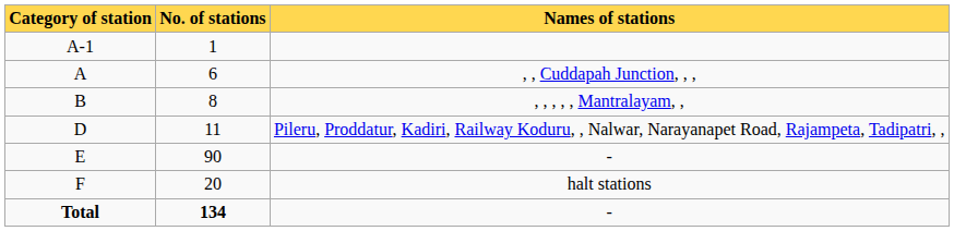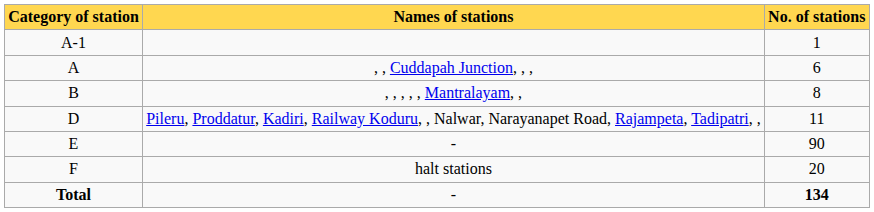columns swapped: No. of stations <-> Names of stations
